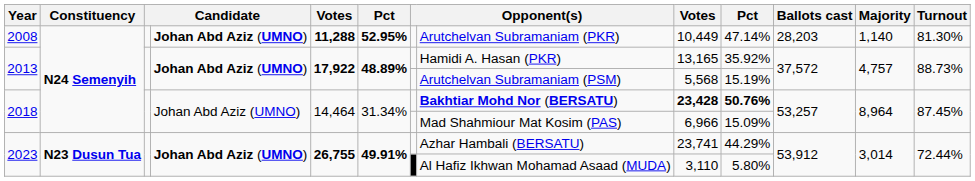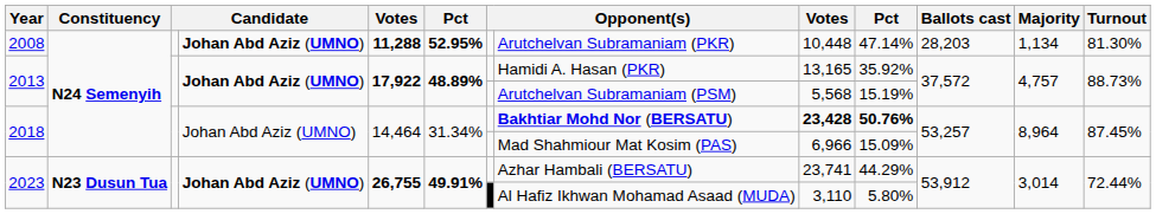2008 | column 9: 10,449 -> 10,448
2008 | Majority: 1,140 -> 1,134
